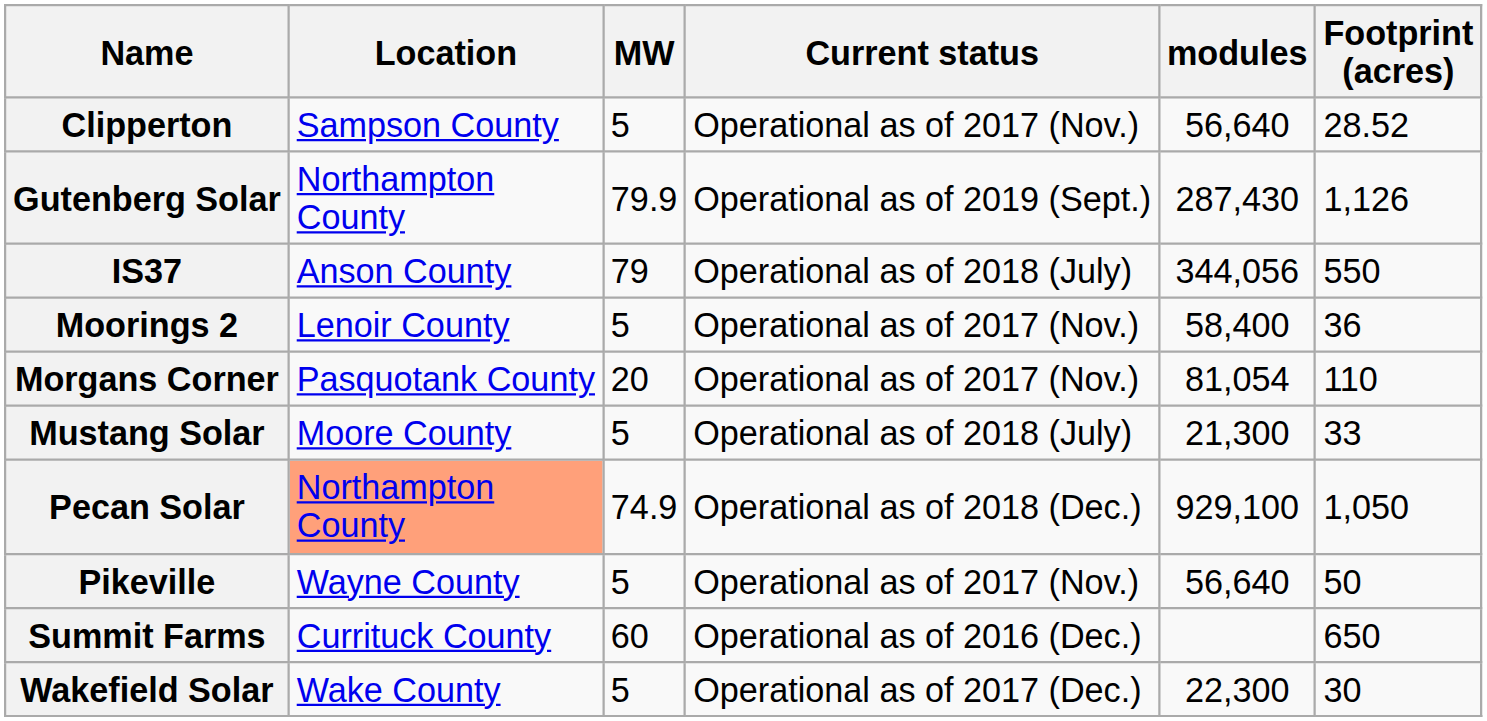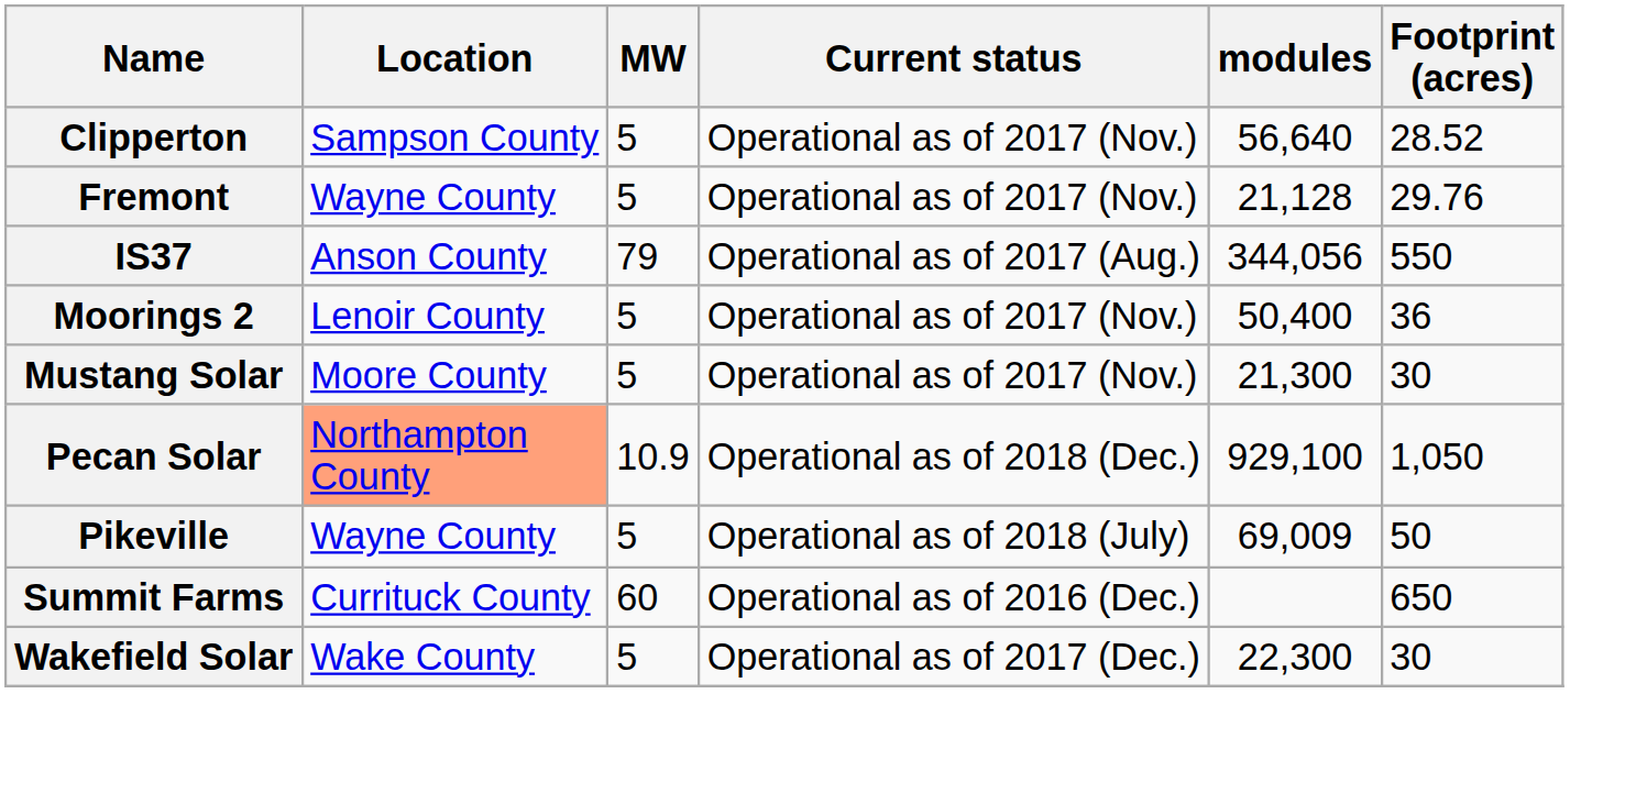+ row: Fremont | Wayne County | 5 | Operational as of 2017 (Nov.) | 21,128 | 29.76
- row: Gutenberg Solar | Northampton County | 79.9 | Operational as of 2019 (Sept.) | 287,430 | 1,126
IS37 | Current status: Operational as of 2018 (July) -> Operational as of 2017 (Aug.)
Moorings 2 | modules: 58,400 -> 50,400
- row: Morgans Corner | Pasquotank County | 20 | Operational as of 2017 (Nov.) | 81,054 | 110
Mustang Solar | Current status: Operational as of 2018 (July) -> Operational as of 2017 (Nov.)
Mustang Solar | Footprint (acres): 33 -> 30
Pecan Solar | MW: 74.9 -> 10.9
Pikeville | Current status: Operational as of 2017 (Nov.) -> Operational as of 2018 (July)
Pikeville | modules: 56,640 -> 69,009
